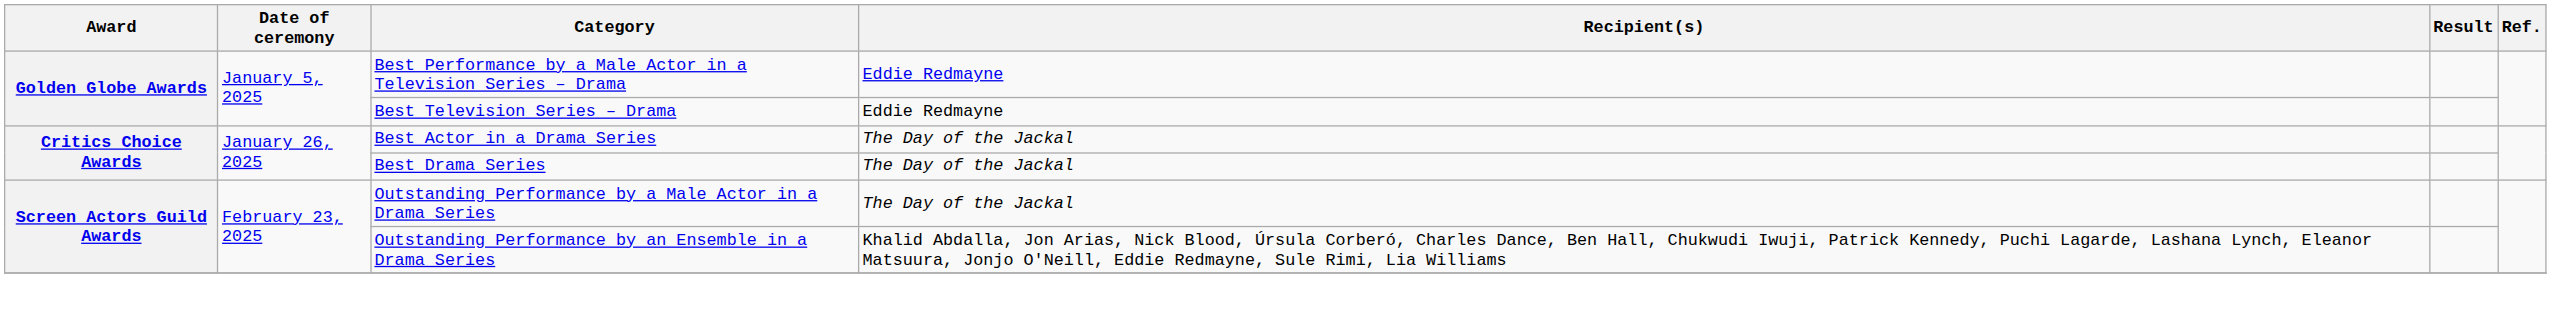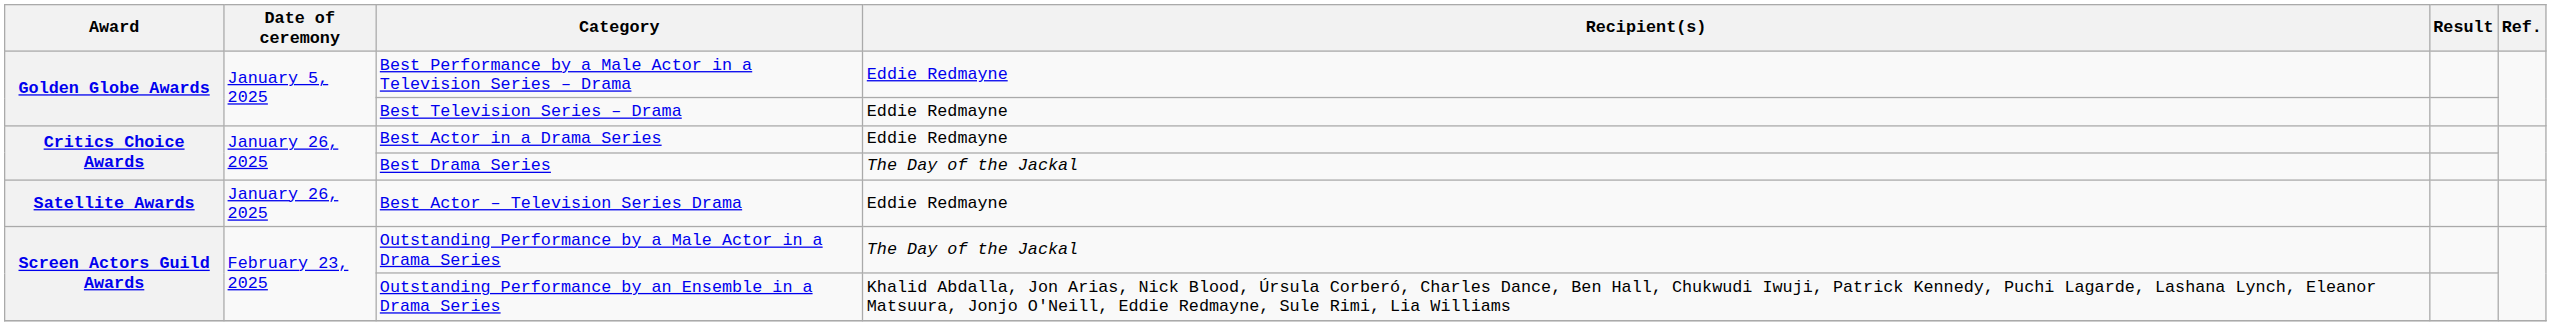Best Actor in a Drama Series | Recipient(s): The Day of the Jackal -> Eddie Redmayne
+ row: Satellite Awards | January 26, 2025 | Best Actor – Television Series Drama | Eddie Redmayne
